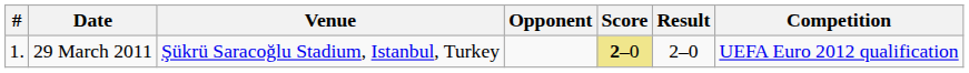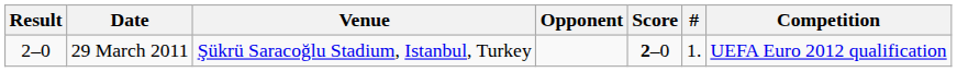columns swapped: # <-> Result
29 March 2011 | Score: khaki background -> no background
